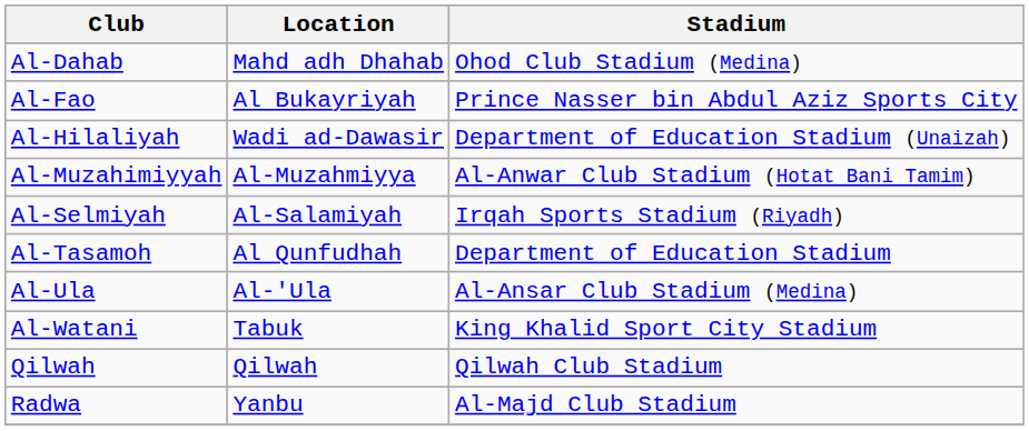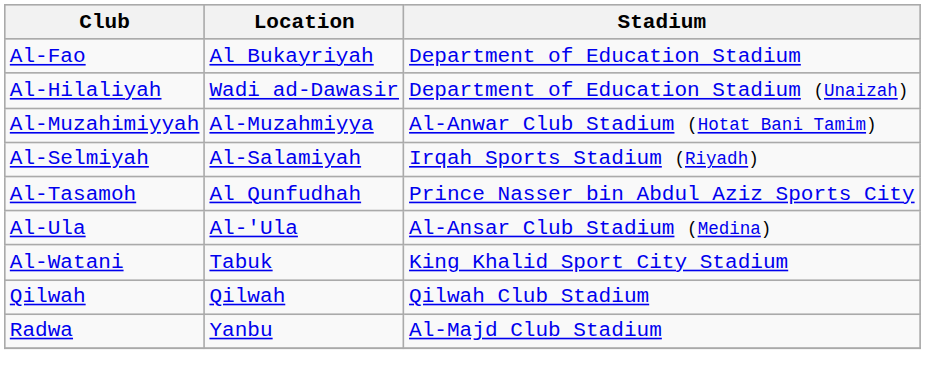- row: Al-Dahab | Mahd adh Dhahab | Ohod Club Stadium (Medina)
Al-Fao | Stadium: Prince Nasser bin Abdul Aziz Sports City -> Department of Education Stadium
Al-Tasamoh | Stadium: Department of Education Stadium -> Prince Nasser bin Abdul Aziz Sports City
